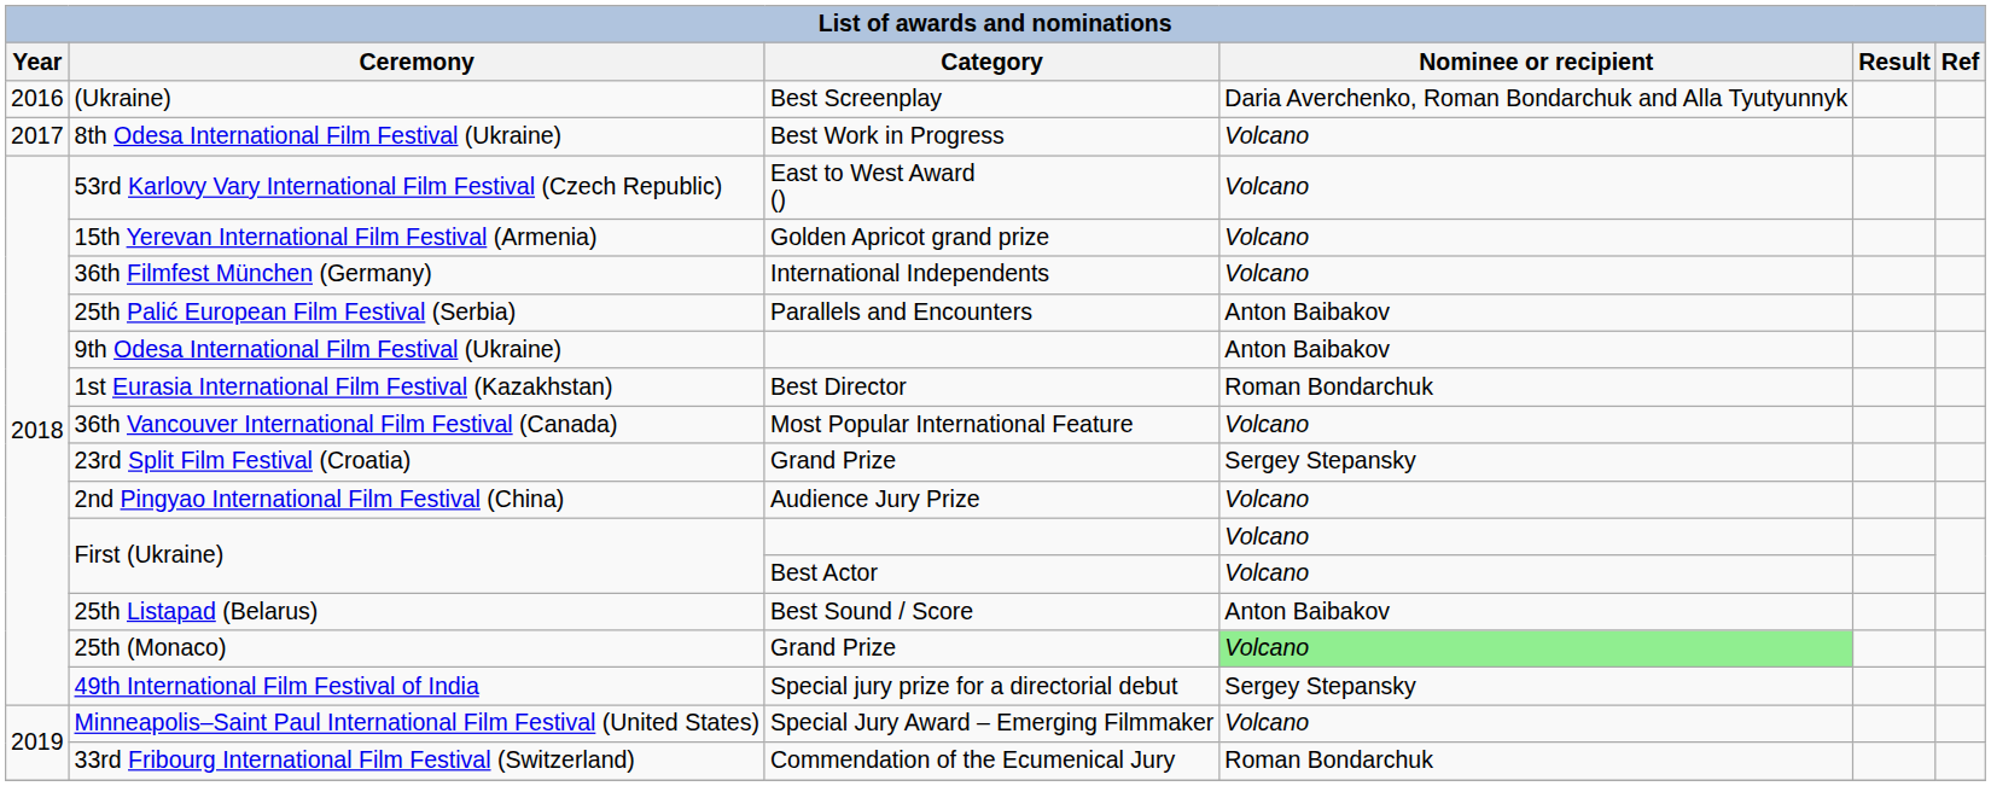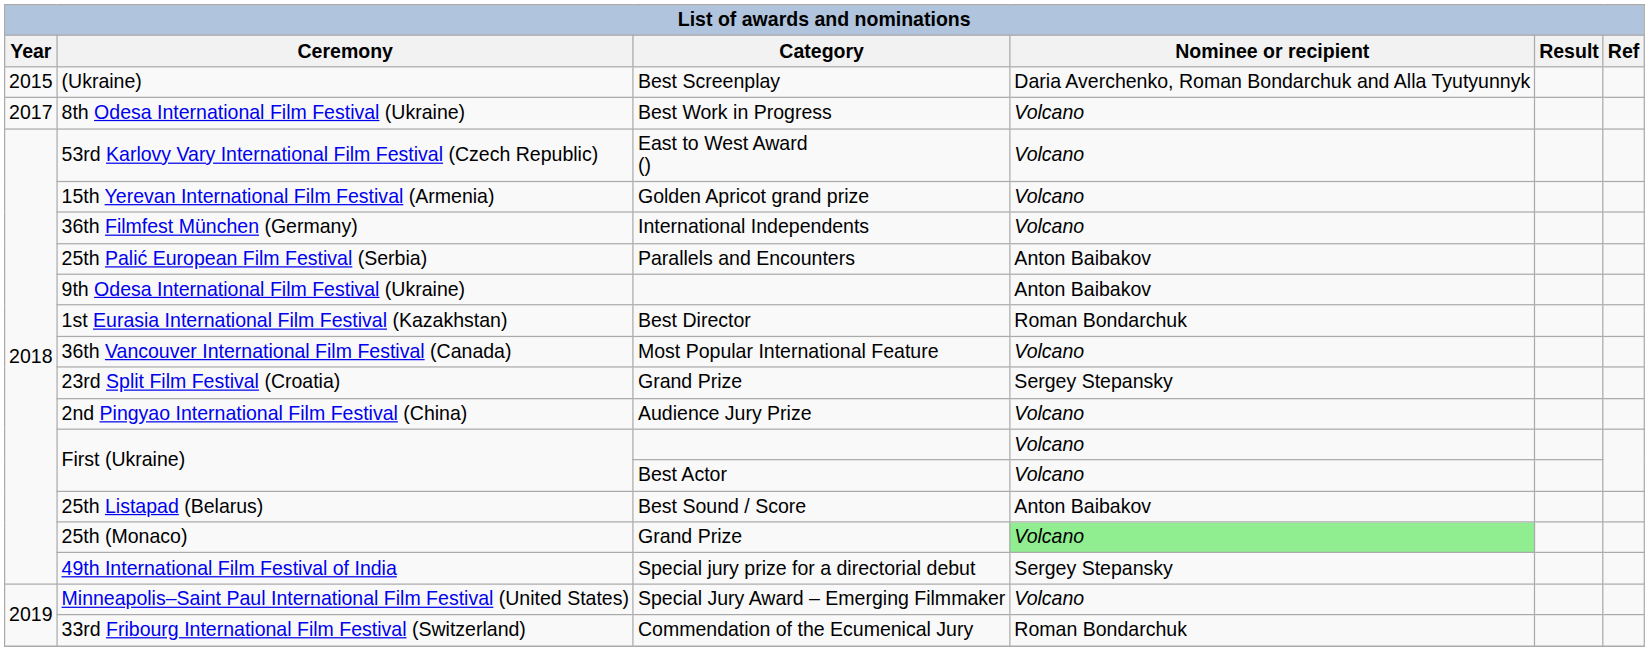(Ukraine) | Year: 2016 -> 2015
